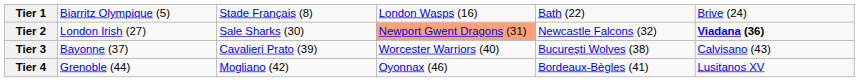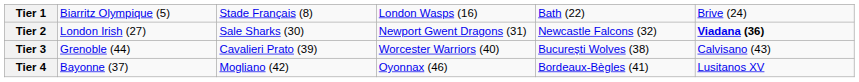Tier 2 | column 4: lightsalmon background -> no background
Tier 3 | column 2: Bayonne (37) -> Grenoble (44)
Tier 4 | column 2: Grenoble (44) -> Bayonne (37)
